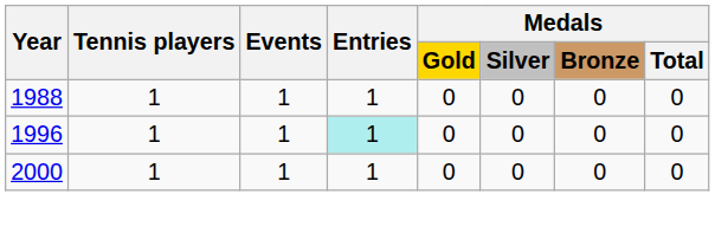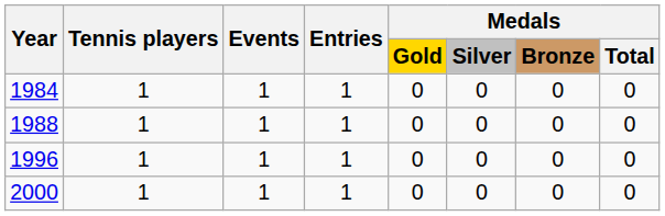+ row: 1984 | 1 | 1 | 1 | 0 | 0 | 0 | 0
1996 | Entries: paleturquoise background -> no background
